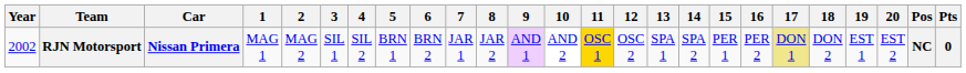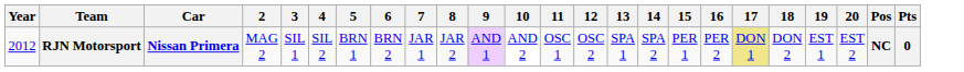- column: 1 | MAG 1
RJN Motorsport | Year: 2002 -> 2012
RJN Motorsport | 11: gold background -> no background
